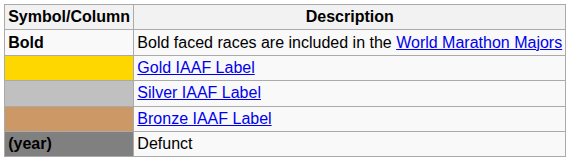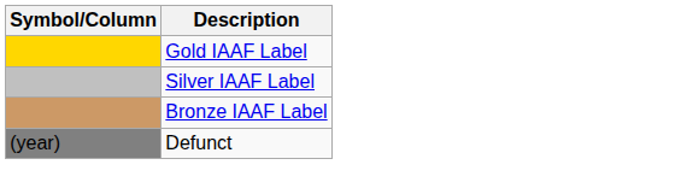- row: Bold | Bold faced races are included in the World Marathon Majors
Defunct | Symbol/Column: bold -> normal
